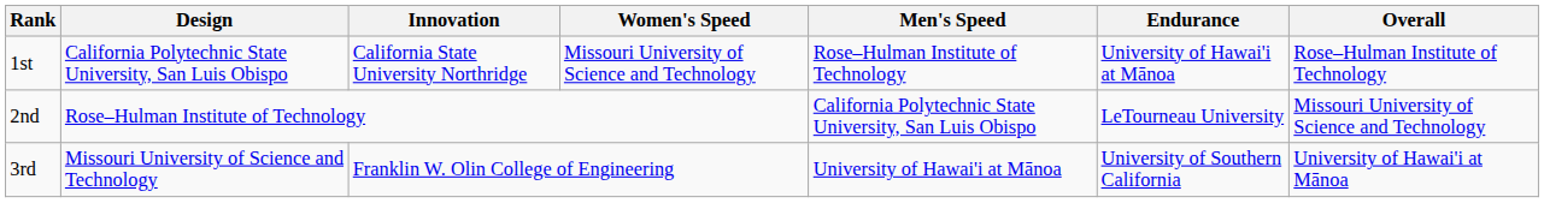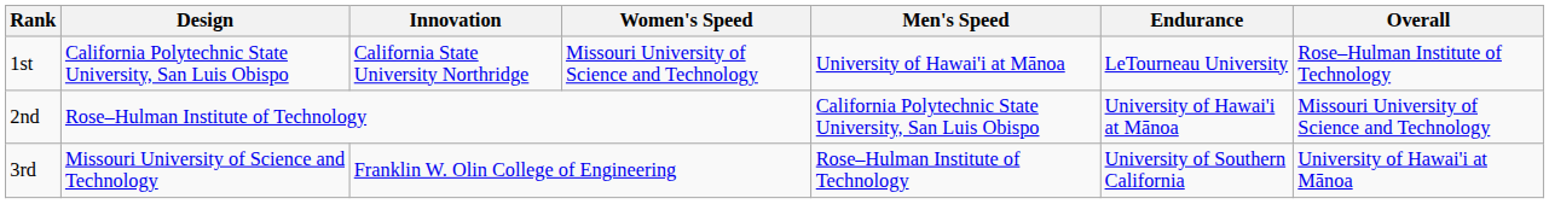1st | Men's Speed: Rose–Hulman Institute of Technology -> University of Hawai'i at Mānoa
1st | Endurance: University of Hawai'i at Mānoa -> LeTourneau University
2nd | Endurance: LeTourneau University -> University of Hawai'i at Mānoa
3rd | Men's Speed: University of Hawai'i at Mānoa -> Rose–Hulman Institute of Technology
